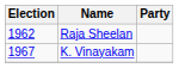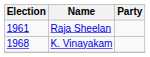Raja Sheelan | Election: 1962 -> 1961
K. Vinayakam | Election: 1967 -> 1968
